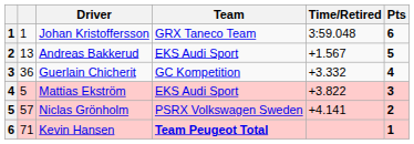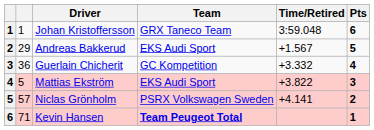Andreas Bakkerud | column 2: 13 -> 29
